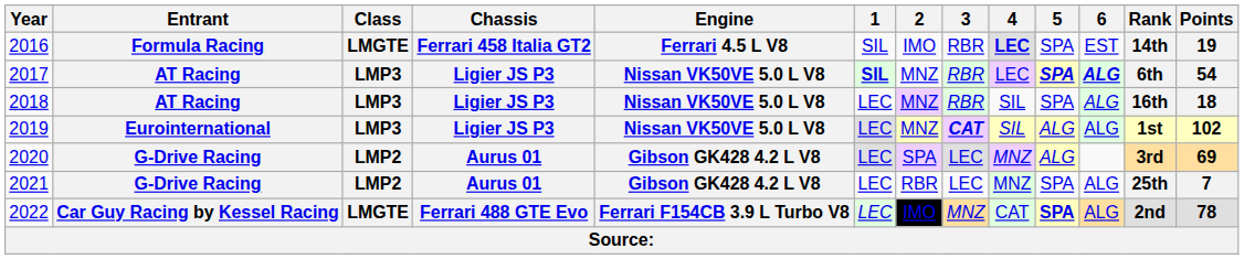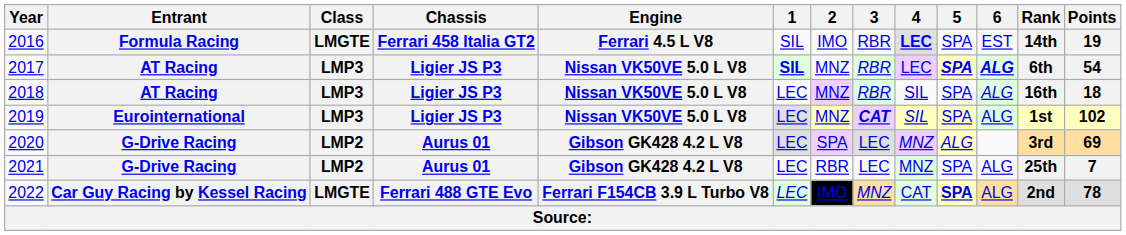2019 | 5: ALG -> SPA
